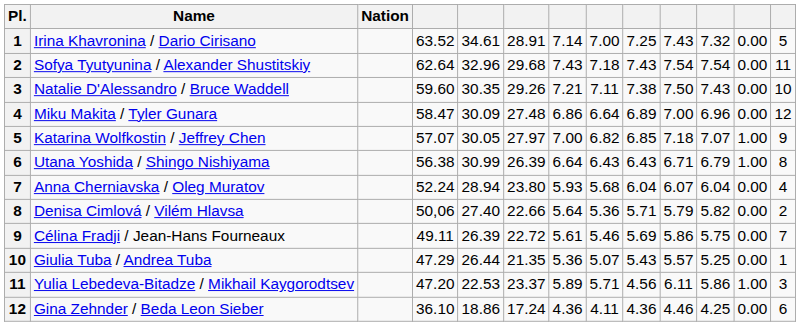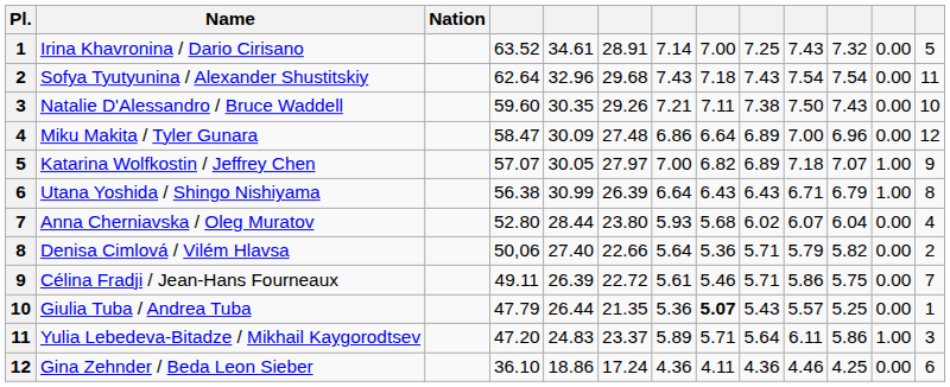Katarina Wolfkostin / Jeffrey Chen | column 9: 6.85 -> 6.89
Anna Cherniavska / Oleg Muratov | column 4: 52.24 -> 52.80
Anna Cherniavska / Oleg Muratov | column 5: 28.94 -> 28.44
Anna Cherniavska / Oleg Muratov | column 9: 6.04 -> 6.02
Célina Fradji / Jean-Hans Fourneaux | column 9: 5.69 -> 5.71
Giulia Tuba / Andrea Tuba | column 4: 47.29 -> 47.79
Giulia Tuba / Andrea Tuba | column 8: normal -> bold
Yulia Lebedeva-Bitadze / Mikhail Kaygorodtsev | column 5: 22.53 -> 24.83
Yulia Lebedeva-Bitadze / Mikhail Kaygorodtsev | column 9: 4.56 -> 5.64
